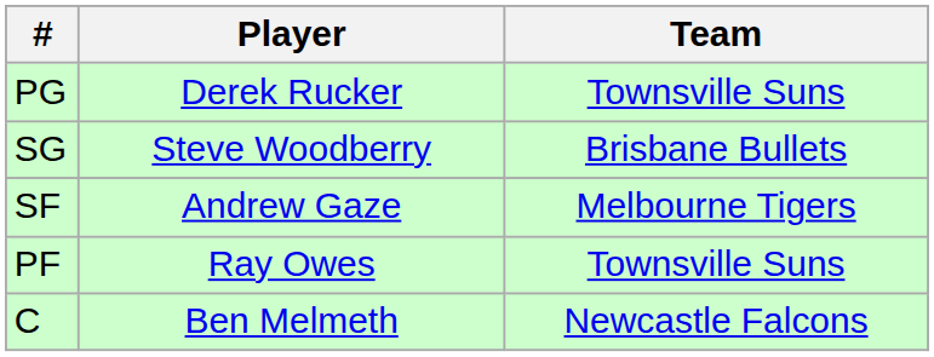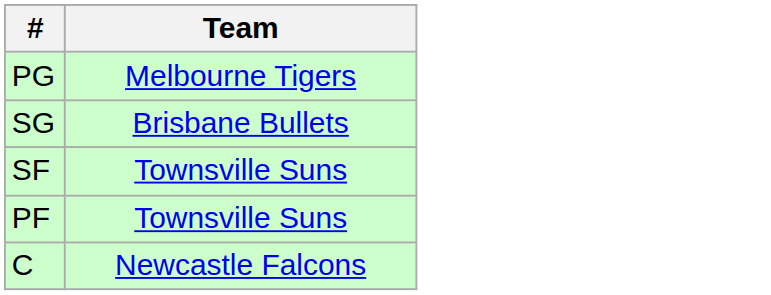- column: Player | Derek Rucker | Steve Woodberry | Andrew Gaze | Ray Owes | Ben Melmeth
PG | Team: Townsville Suns -> Melbourne Tigers
SF | Team: Melbourne Tigers -> Townsville Suns
